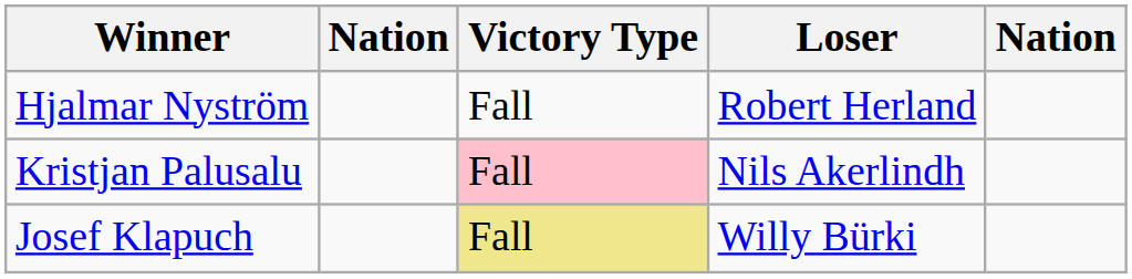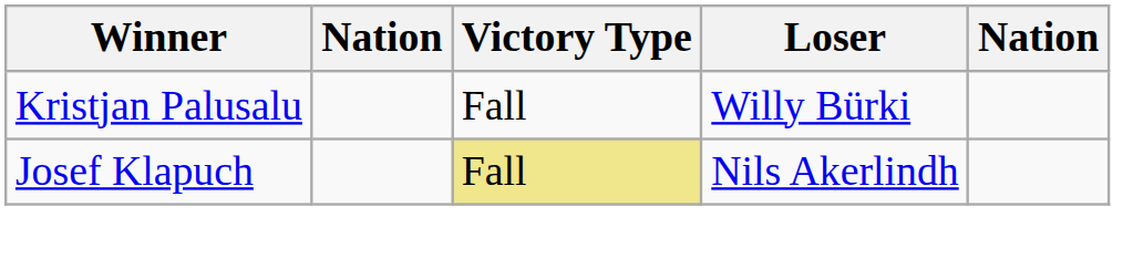- row: Hjalmar Nyström | Fall | Robert Herland
Kristjan Palusalu | Victory Type: pink background -> no background
Kristjan Palusalu | Loser: Nils Akerlindh -> Willy Bürki
Josef Klapuch | Loser: Willy Bürki -> Nils Akerlindh
